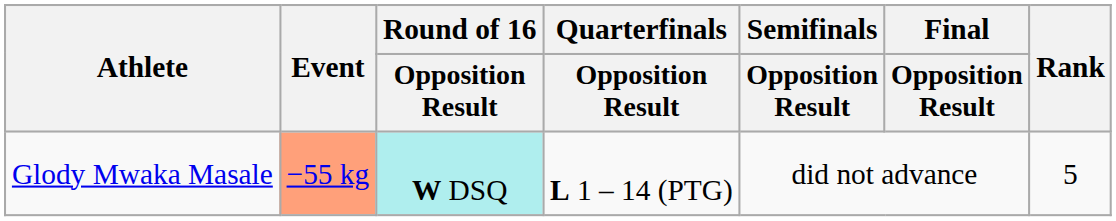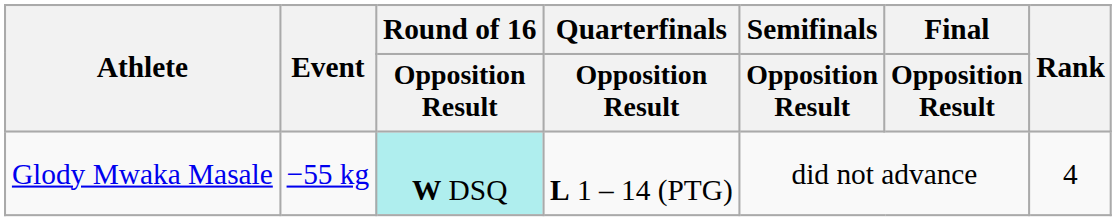Glody Mwaka Masale | Event: lightsalmon background -> no background
Glody Mwaka Masale | Rank: 5 -> 4
